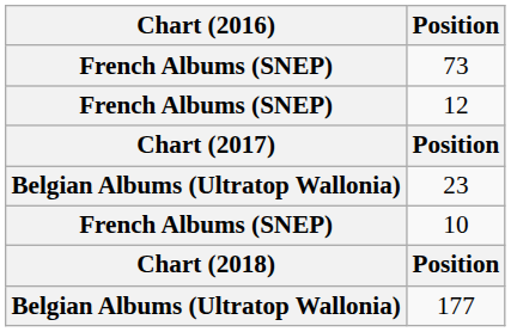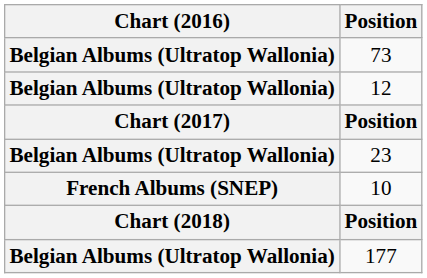73 | Chart (2016): French Albums (SNEP) -> Belgian Albums (Ultratop Wallonia)
12 | Chart (2016): French Albums (SNEP) -> Belgian Albums (Ultratop Wallonia)
